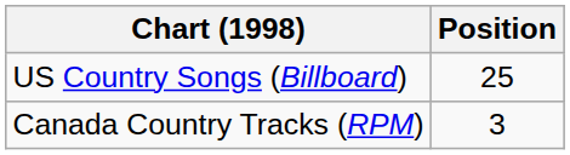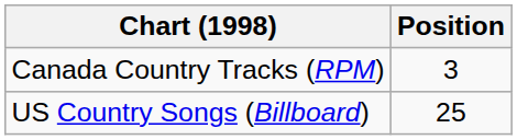rows swapped: Canada Country Tracks (RPM) <-> US Country Songs (Billboard)
